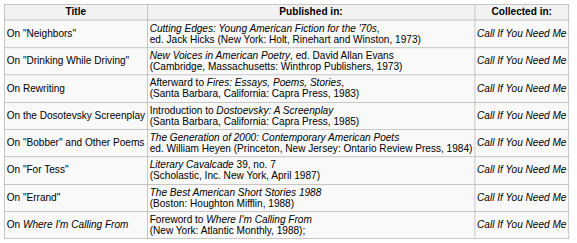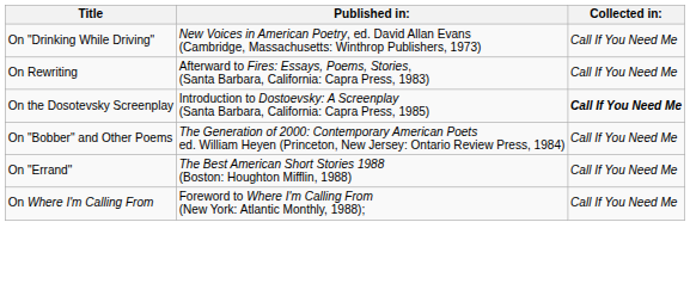- row: On "Neighbors" | Cutting Edges: Young American Fiction for the '70s, ed. Jack Hicks (New York: Holt, Rinehart and Winston, 1973) | Call If You Need Me
On the Dosotevsky Screenplay | Collected in:: normal -> bold
- row: On "For Tess" | Literary Cavalcade 39, no. 7 (Scholastic, Inc. New York, April 1987) | Call If You Need Me
